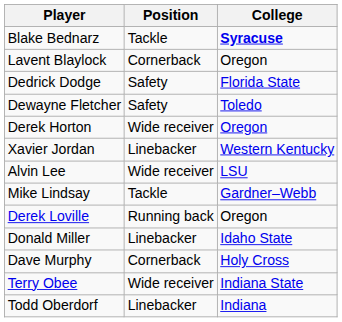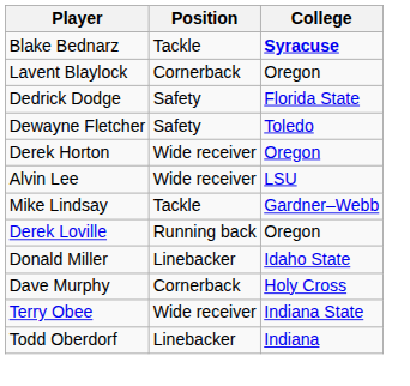- row: Xavier Jordan | Linebacker | Western Kentucky
